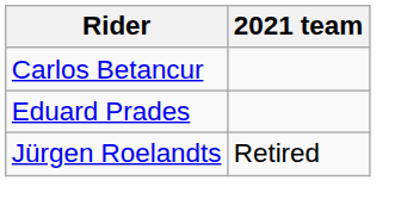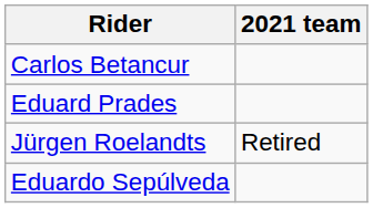+ row: Eduardo Sepúlveda
